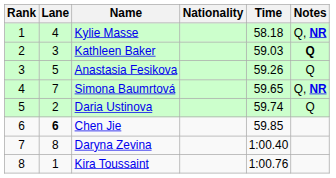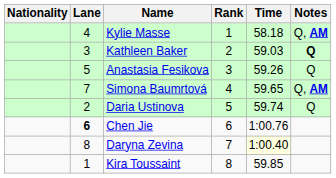columns swapped: Rank <-> Nationality
Kylie Masse | Notes: Q, NR -> Q, AM
Simona Baumrtová | Notes: Q, NR -> Q, AM
Chen Jie | Time: 59.85 -> 1:00.76
Daryna Zevina | Time: no background -> lightyellow background
Kira Toussaint | Time: 1:00.76 -> 59.85
